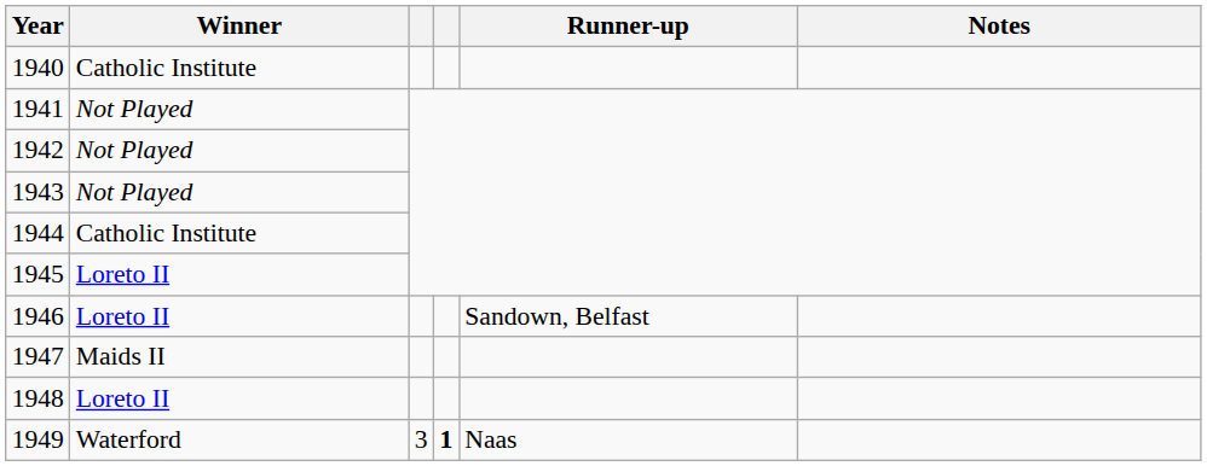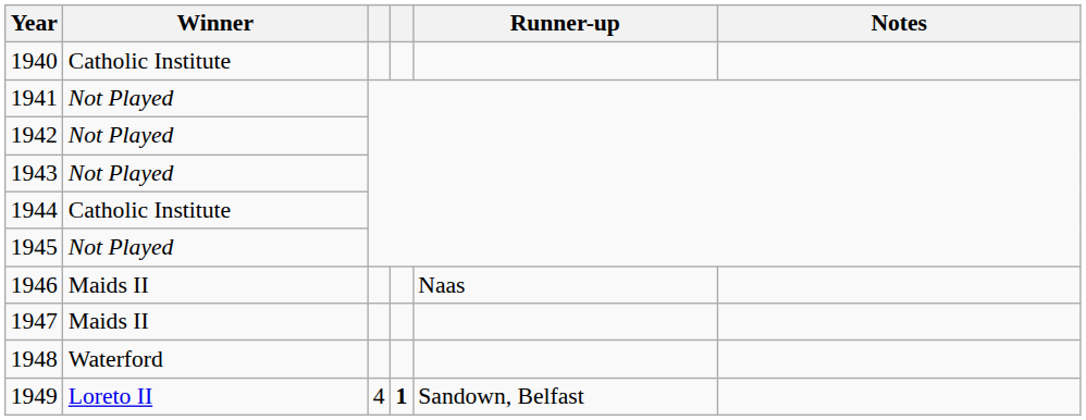1945 | Winner: Loreto II -> Not Played
1946 | Winner: Loreto II -> Maids II
1946 | Runner-up: Sandown, Belfast -> Naas
1948 | Winner: Loreto II -> Waterford
1949 | Winner: Waterford -> Loreto II
1949 | column 3: 3 -> 4
1949 | Runner-up: Naas -> Sandown, Belfast
